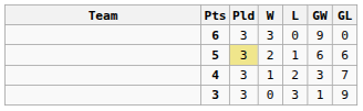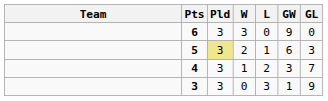5 | GL: 6 -> 3
